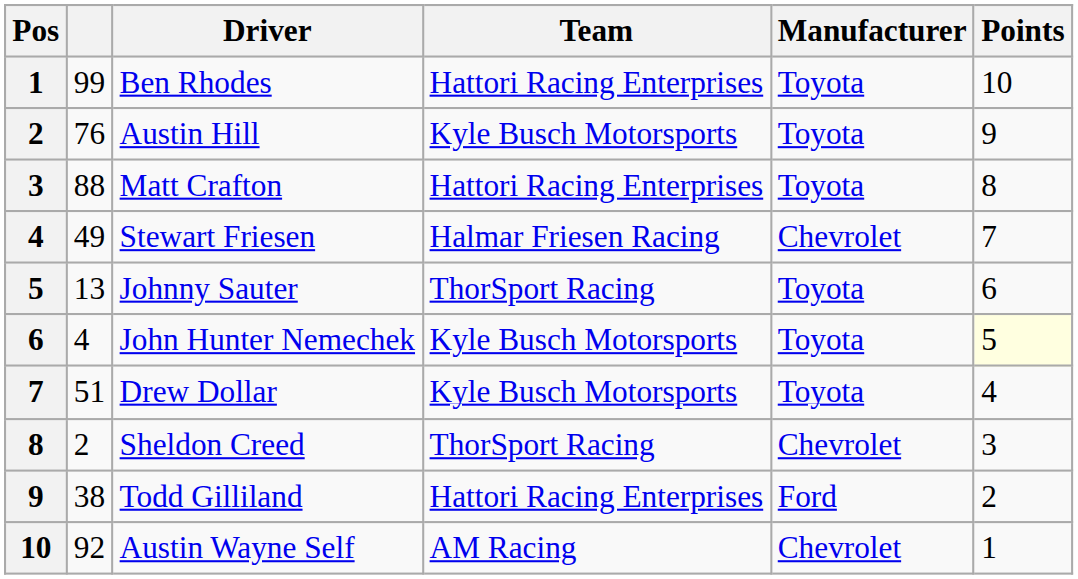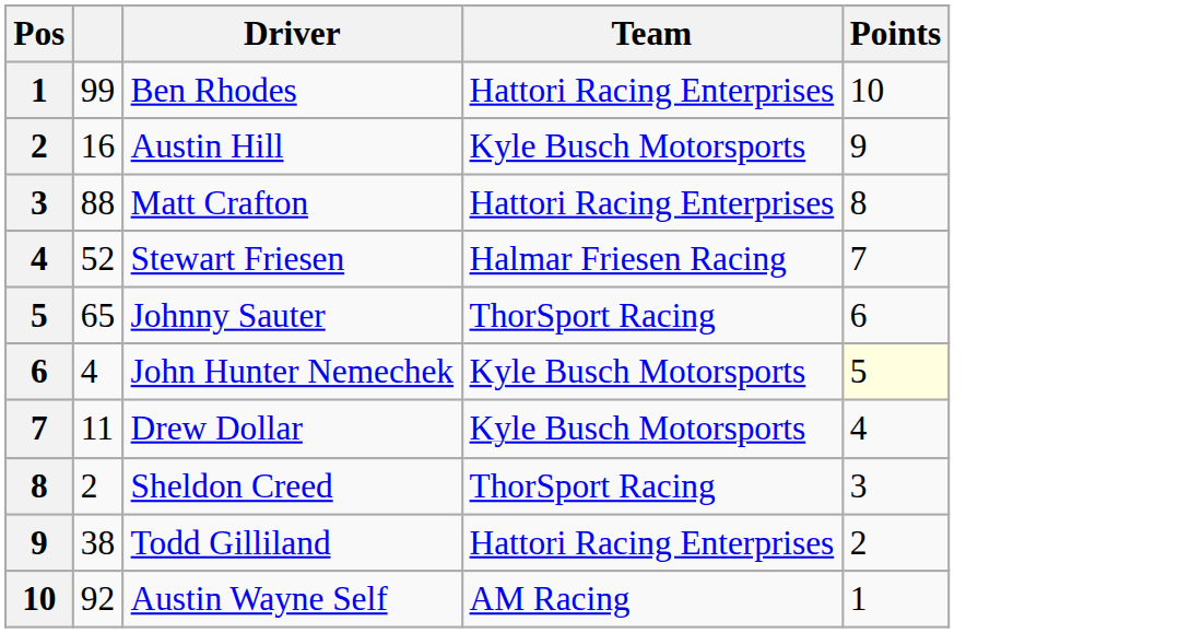- column: Manufacturer | Toyota | Toyota | Toyota | Chevrolet | Toyota | Toyota | Toyota | Chevrolet | Ford | Chevrolet
Austin Hill | column 2: 76 -> 16
Stewart Friesen | column 2: 49 -> 52
Johnny Sauter | column 2: 13 -> 65
Drew Dollar | column 2: 51 -> 11
